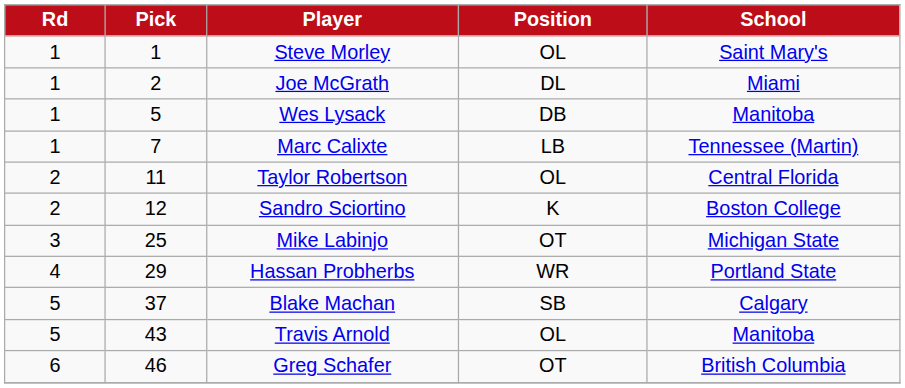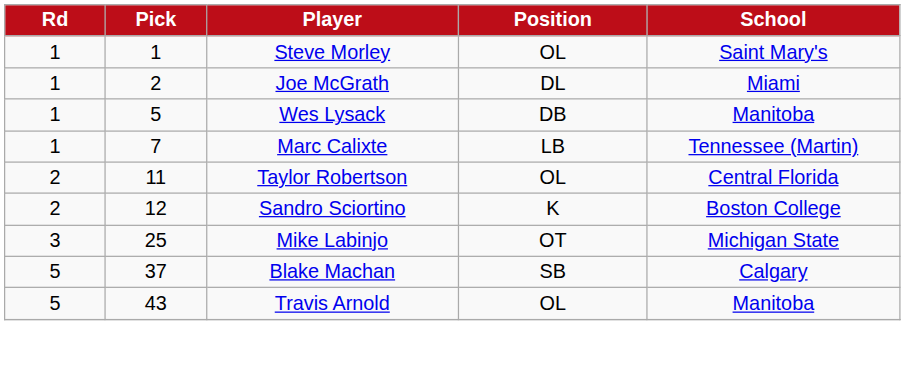- row: 4 | 29 | Hassan Probherbs | WR | Portland State
- row: 6 | 46 | Greg Schafer | OT | British Columbia
